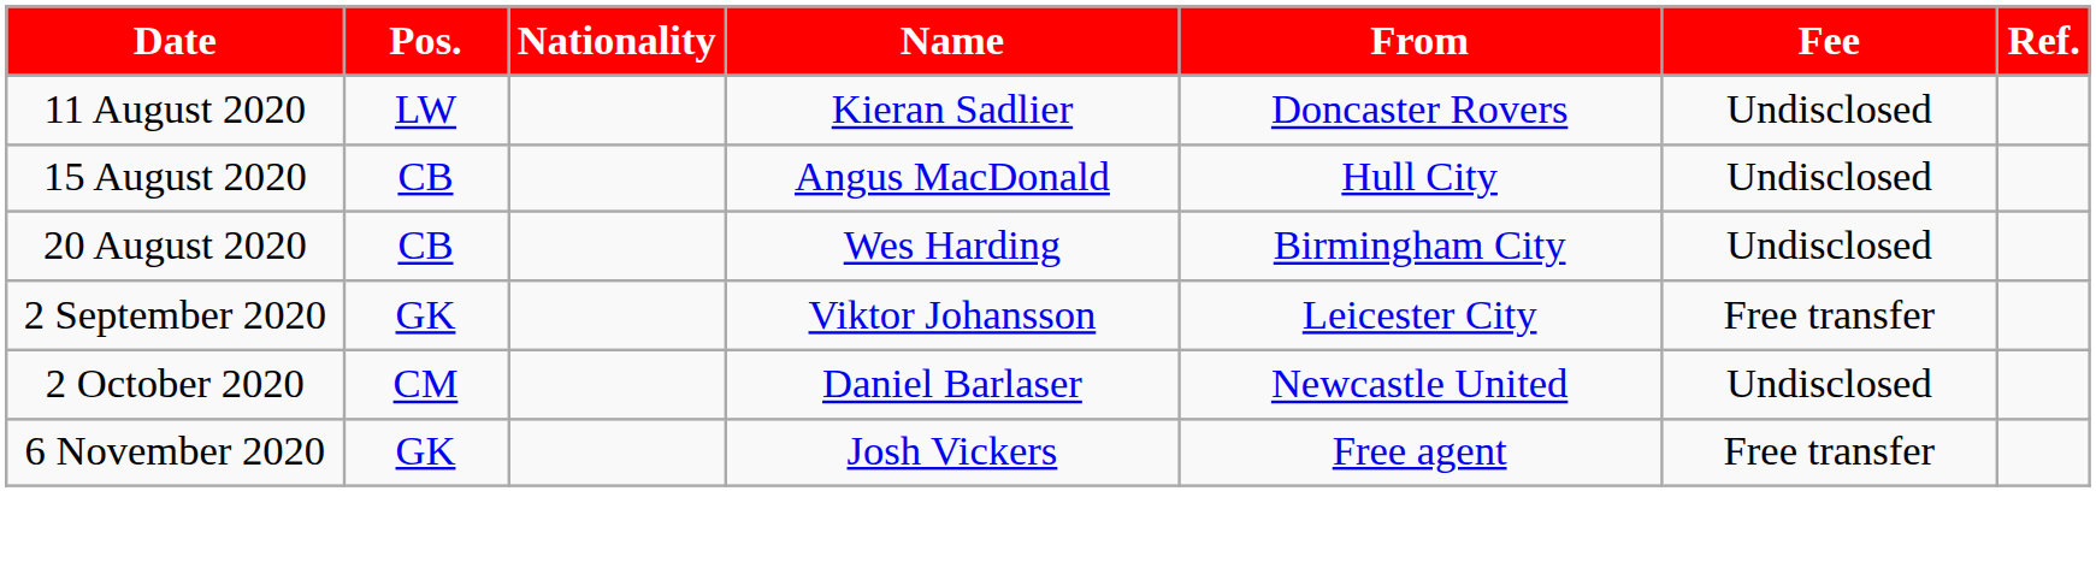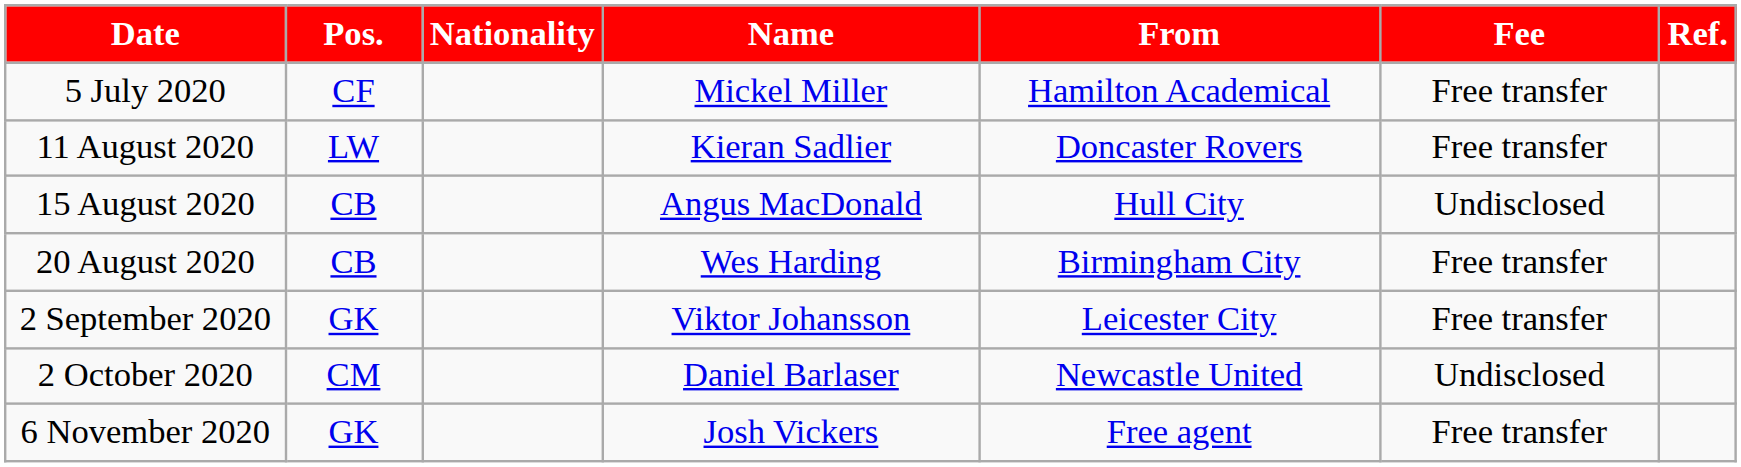+ row: 5 July 2020 | CF | Mickel Miller | Hamilton Academical | Free transfer
11 August 2020 | Fee: Undisclosed -> Free transfer
20 August 2020 | Fee: Undisclosed -> Free transfer
